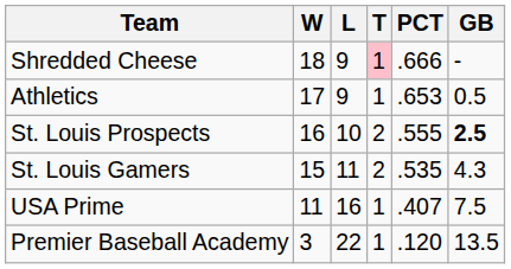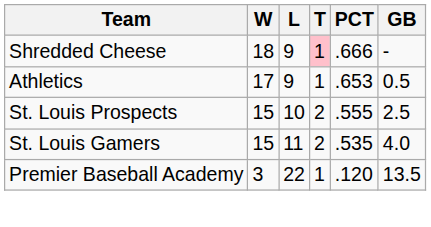St. Louis Prospects | W: 16 -> 15
St. Louis Prospects | GB: bold -> normal
St. Louis Gamers | GB: 4.3 -> 4.0
- row: USA Prime | 11 | 16 | 1 | .407 | 7.5
